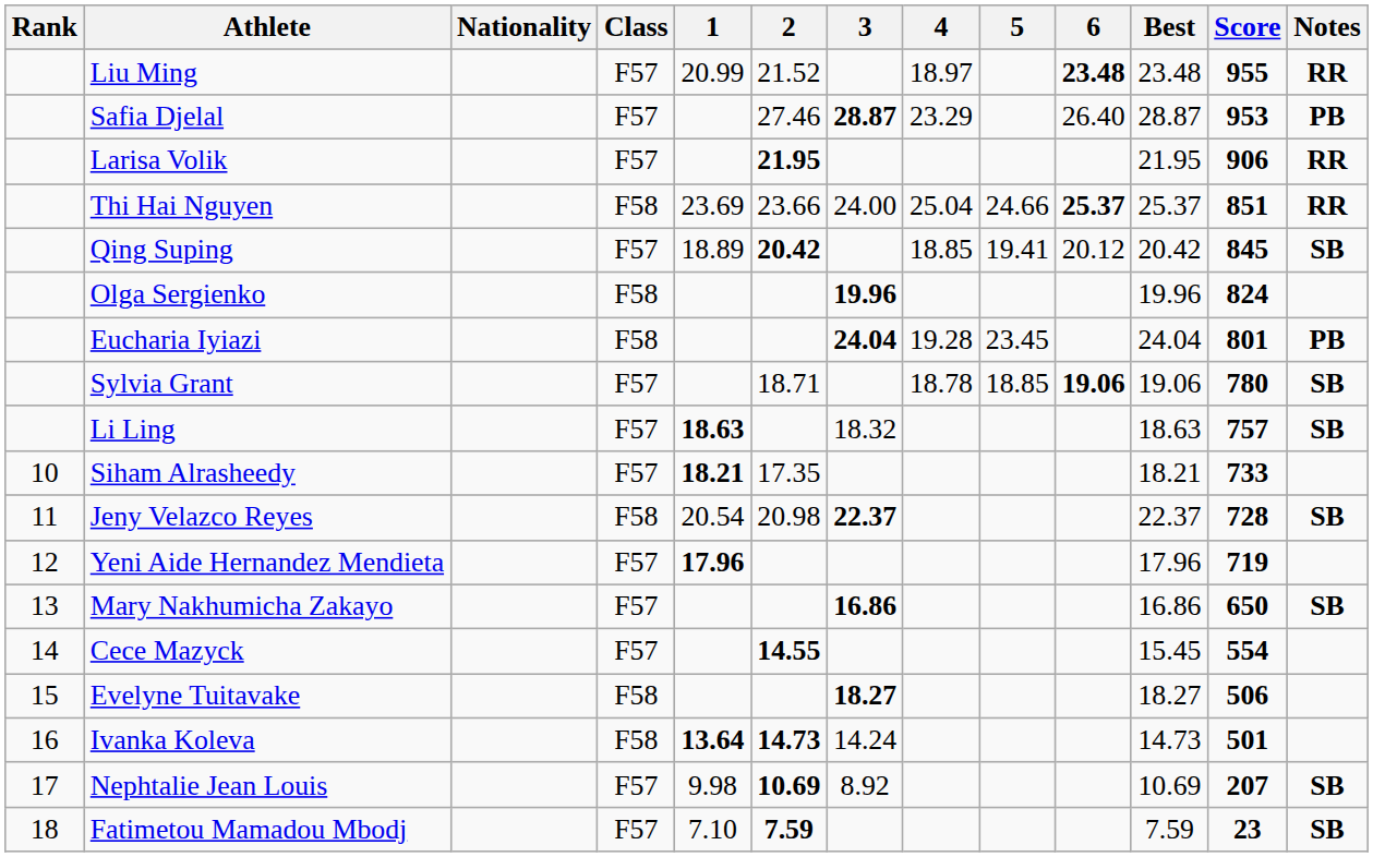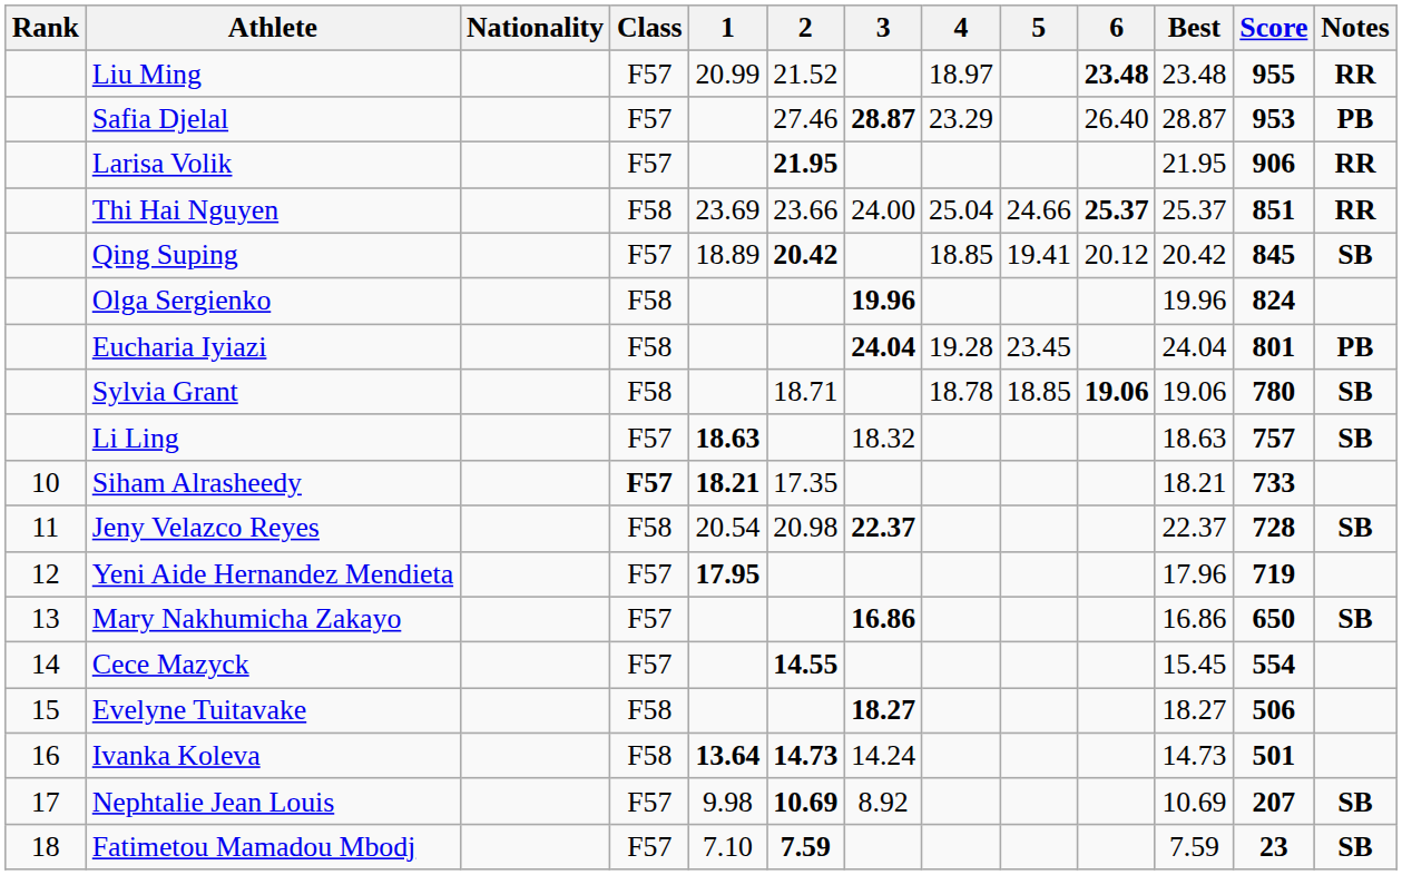Sylvia Grant | Class: F57 -> F58
Siham Alrasheedy | Class: normal -> bold
Yeni Aide Hernandez Mendieta | 1: 17.96 -> 17.95
